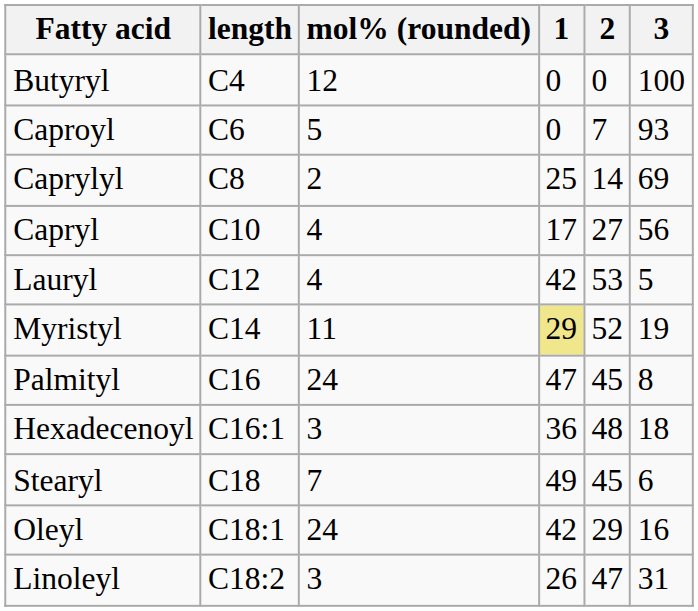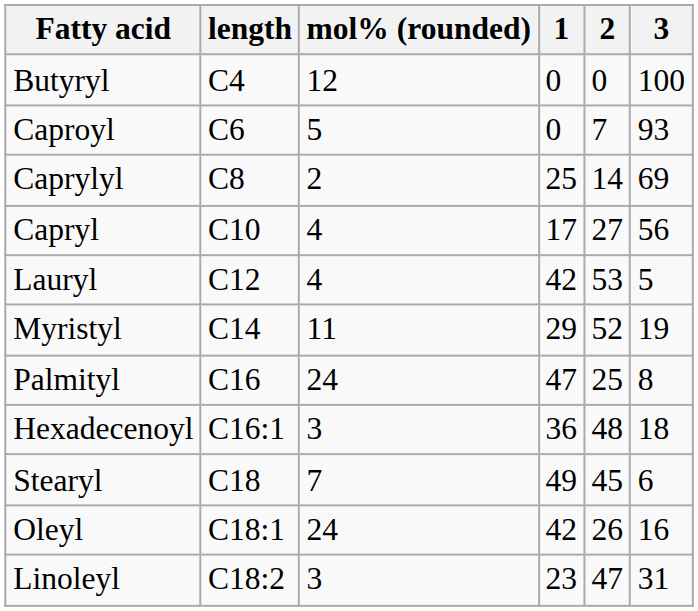Myristyl | 1: khaki background -> no background
Palmityl | 2: 45 -> 25
Oleyl | 2: 29 -> 26
Linoleyl | 1: 26 -> 23
